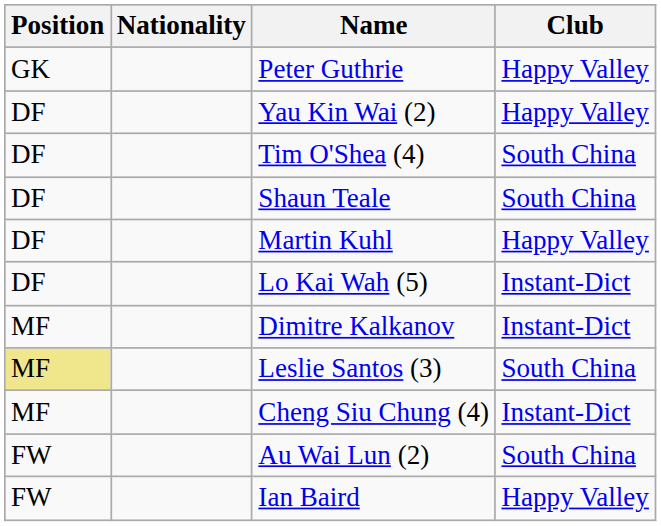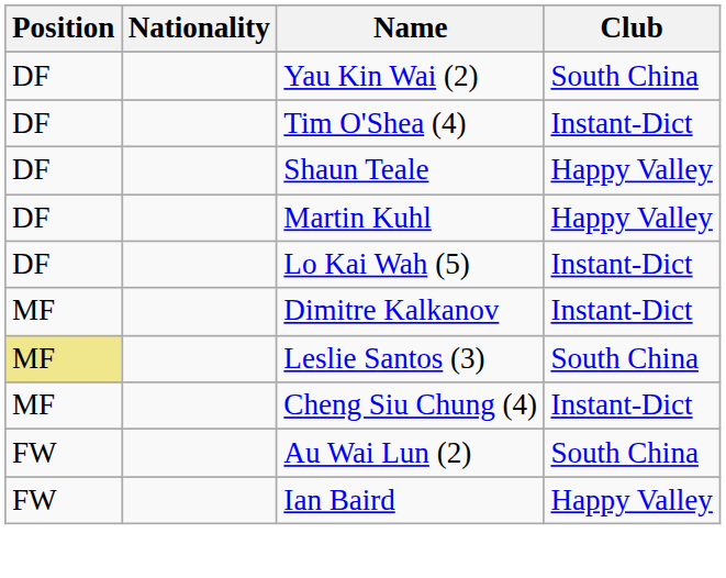- row: GK | Peter Guthrie | Happy Valley
Yau Kin Wai (2) | Club: Happy Valley -> South China
Tim O'Shea (4) | Club: South China -> Instant-Dict
Shaun Teale | Club: South China -> Happy Valley
